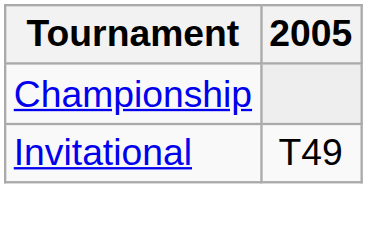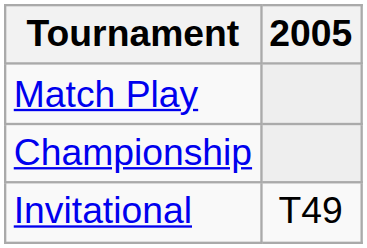+ row: Match Play
